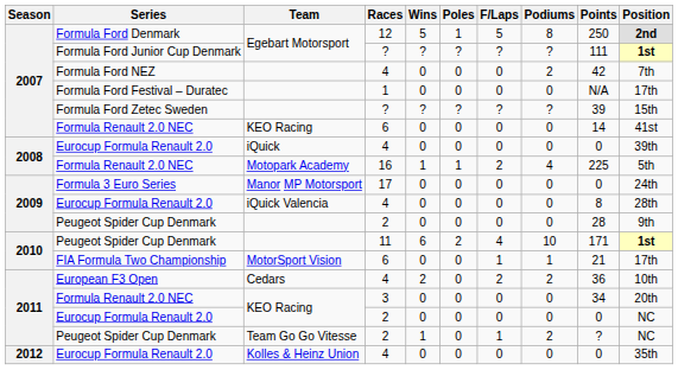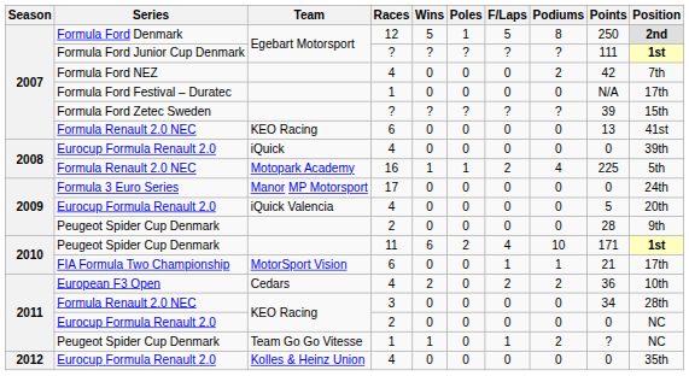2007 / Formula Renault 2.0 NEC | Points: 14 -> 13
2009 / Eurocup Formula Renault 2.0 | Points: 8 -> 5
2009 / Eurocup Formula Renault 2.0 | Position: 28th -> 20th
2011 / Formula Renault 2.0 NEC | Position: 20th -> 28th
2011 / Peugeot Spider Cup Denmark | Races: 2 -> 1
